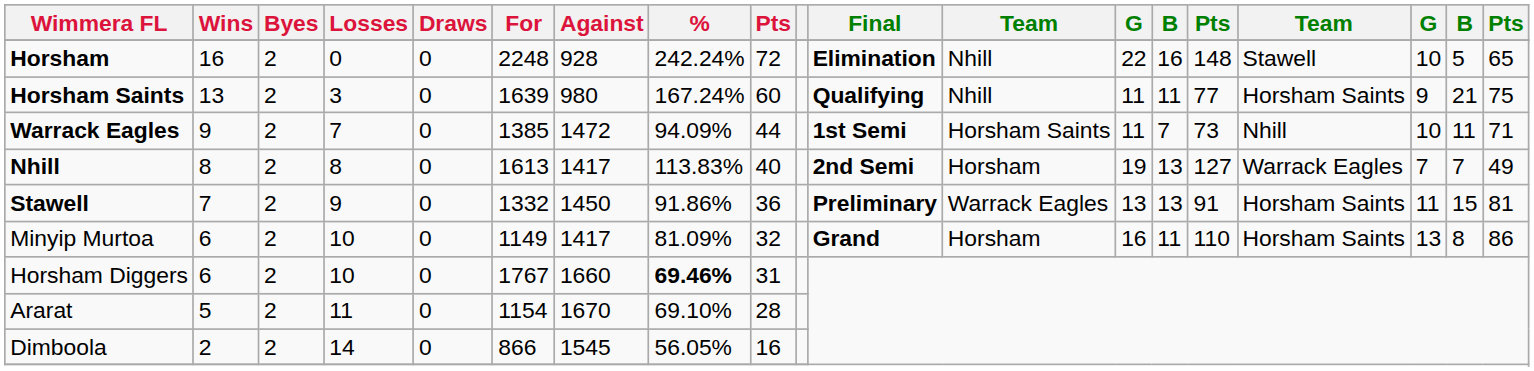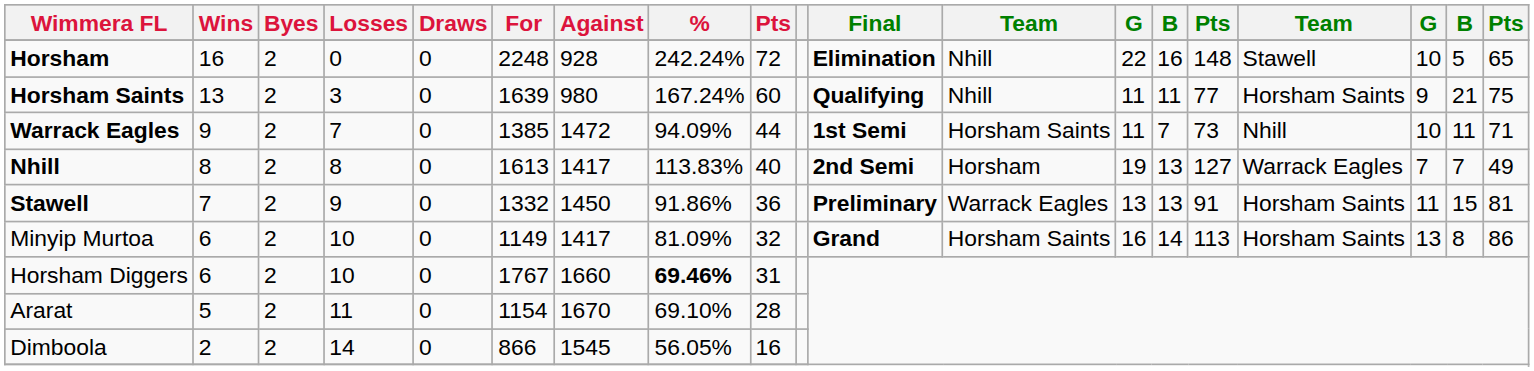Minyip Murtoa | column 12: Horsham -> Horsham Saints
Minyip Murtoa | column 14: 11 -> 14
Minyip Murtoa | column 15: 110 -> 113
